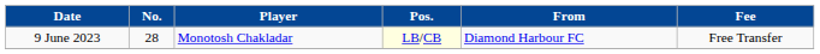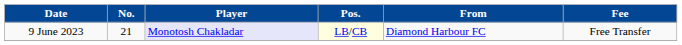9 June 2023 | No.: 28 -> 21
9 June 2023 | Player: no background -> lavender background
